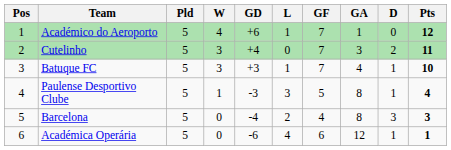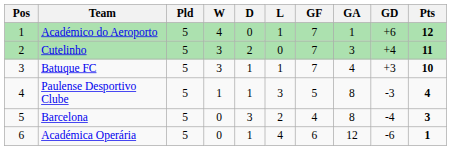columns swapped: D <-> GD
